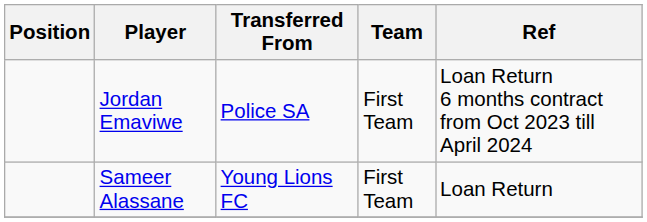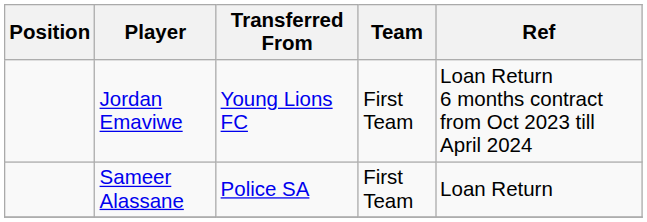Jordan Emaviwe | Transferred From: Police SA -> Young Lions FC
Sameer Alassane | Transferred From: Young Lions FC -> Police SA
